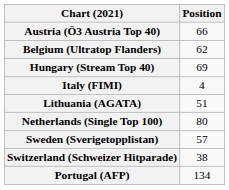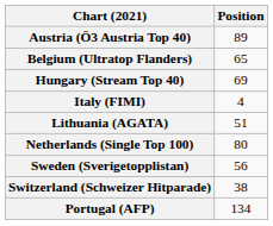Austria (Ö3 Austria Top 40) | Position: 66 -> 89
Belgium (Ultratop Flanders) | Position: 62 -> 65
Sweden (Sverigetopplistan) | Position: 57 -> 56
